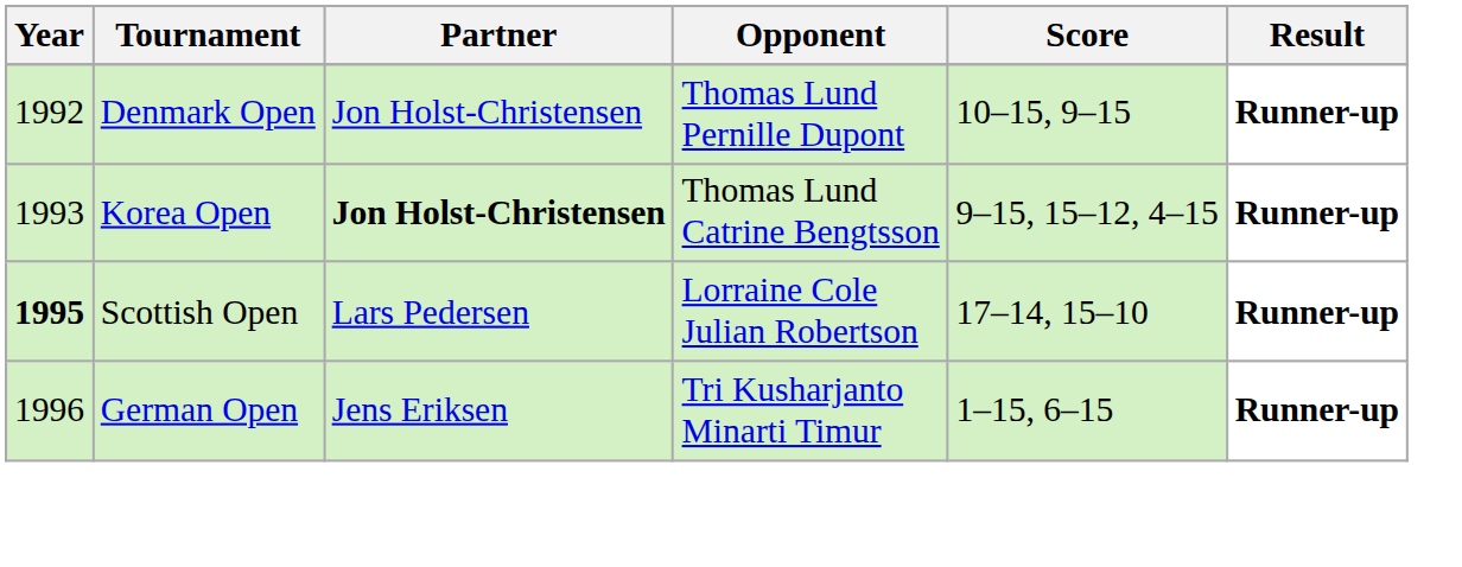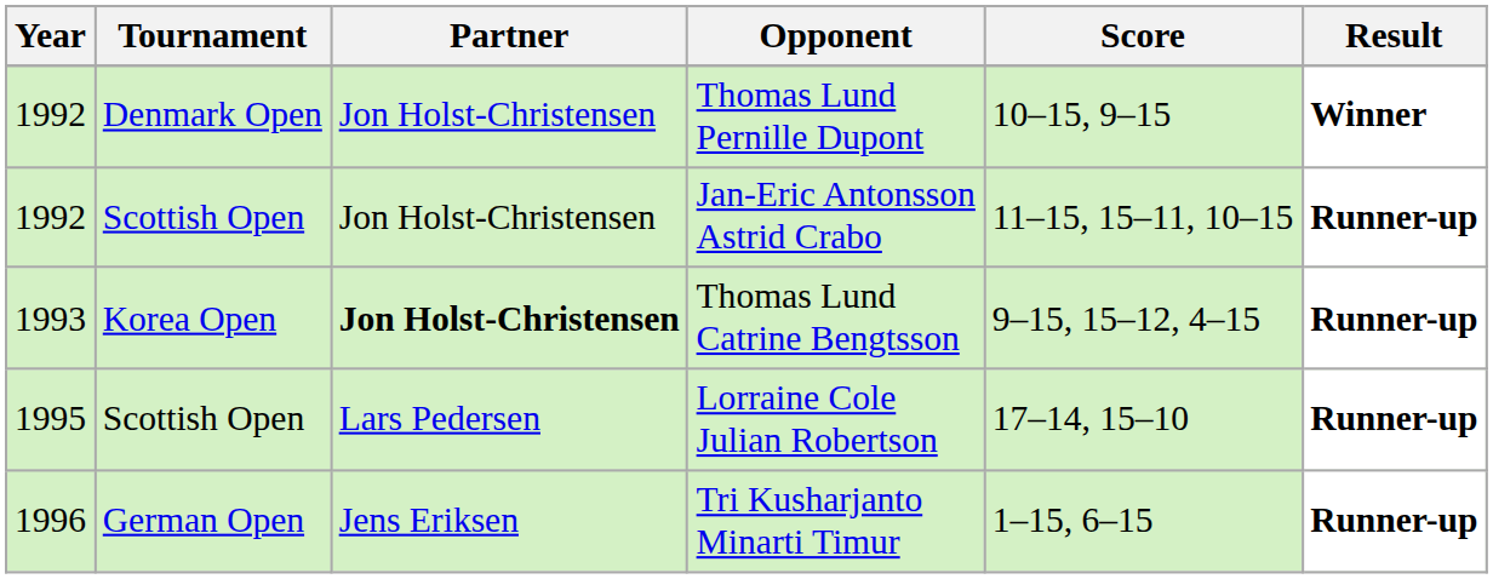Thomas Lund Pernille Dupont | Result: Runner-up -> Winner
+ row: 1992 | Scottish Open | Jon Holst-Christensen | Jan-Eric Antonsson Astrid Crabo | 11–15, 15–11, 10–15 | Runner-up
Lorraine Cole Julian Robertson | Year: bold -> normal
